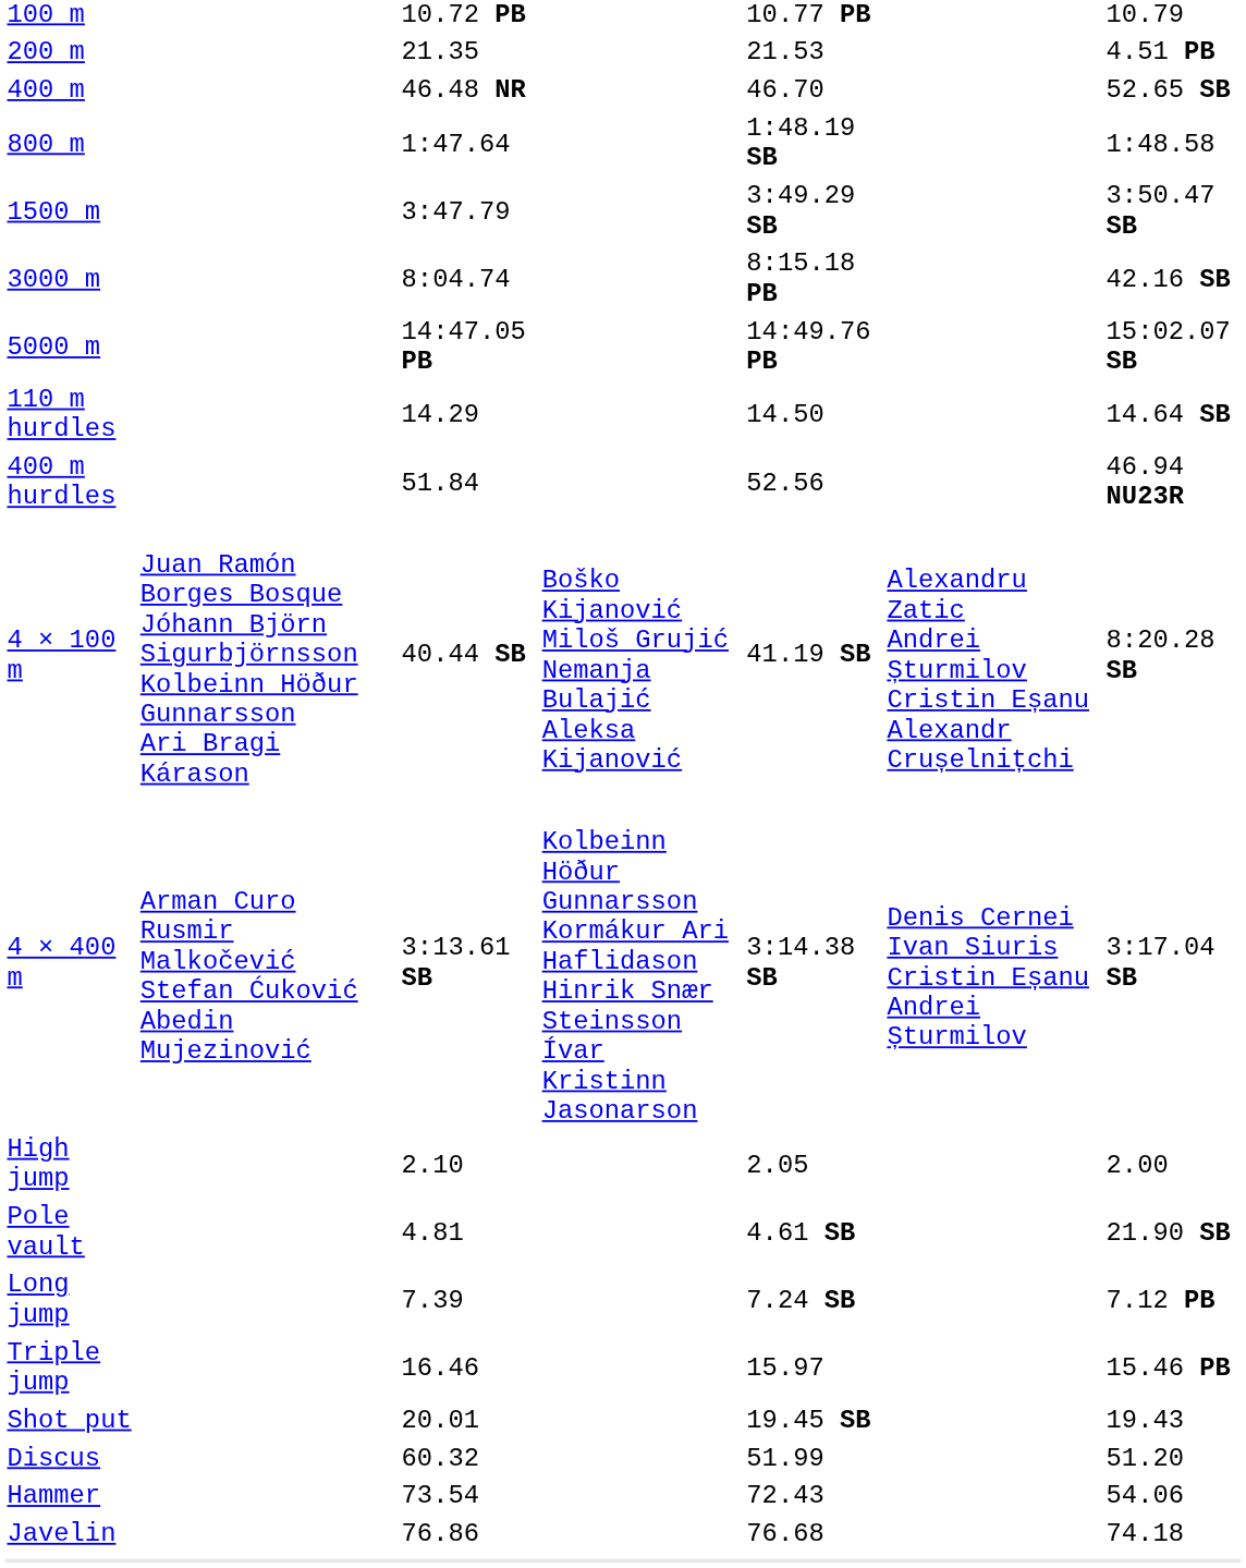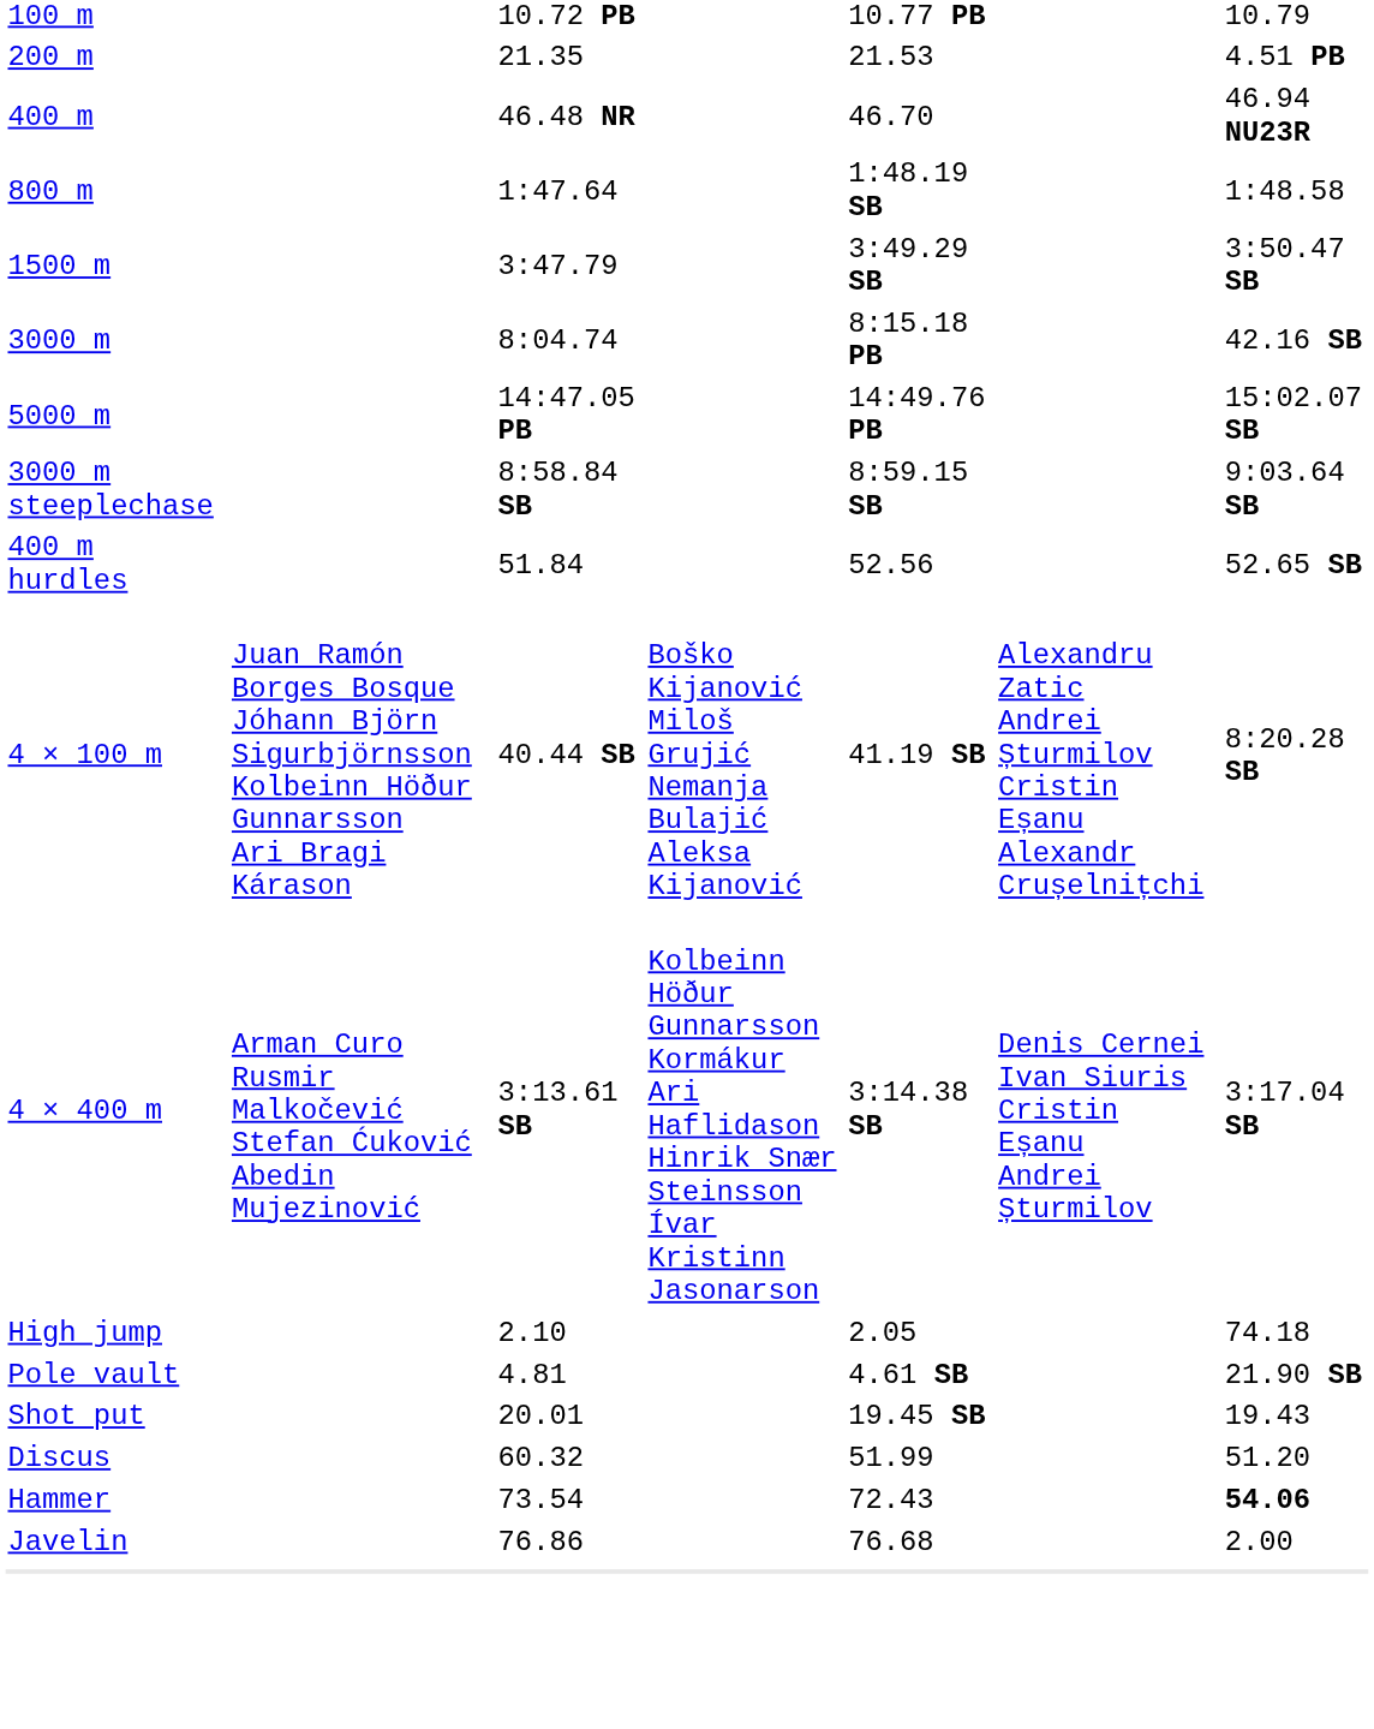400 m | column 7: 52.65 SB -> 46.94 NU23R
+ row: 3000 m steeplechase | 8:58.84 SB | 8:59.15 SB | 9:03.64 SB
- row: 110 m hurdles | 14.29 | 14.50 | 14.64 SB
400 m hurdles | column 7: 46.94 NU23R -> 52.65 SB
High jump | column 7: 2.00 -> 74.18
- row: Long jump | 7.39 | 7.24 SB | 7.12 PB
- row: Triple jump | 16.46 | 15.97 | 15.46 PB
Hammer | column 7: normal -> bold
Javelin | column 7: 74.18 -> 2.00
